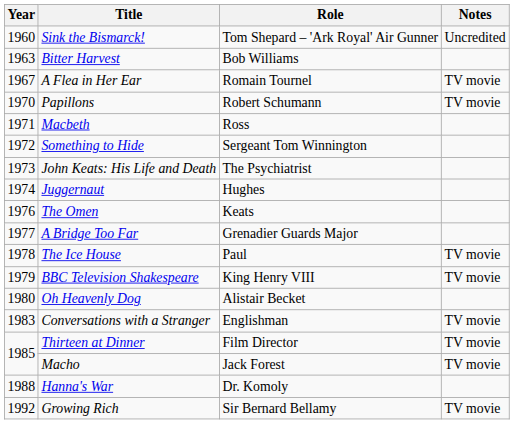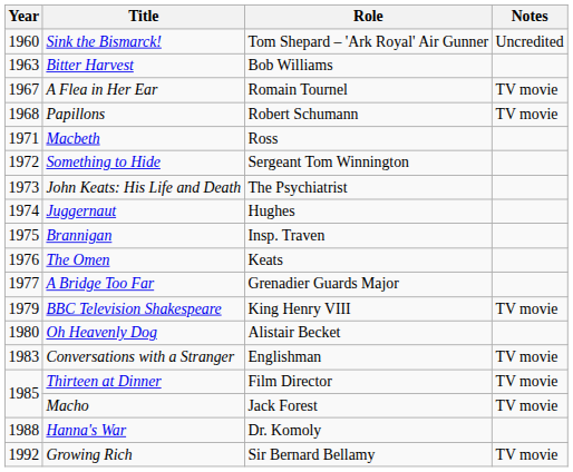Papillons | Year: 1970 -> 1968
+ row: 1975 | Brannigan | Insp. Traven
- row: 1978 | The Ice House | Paul | TV movie
